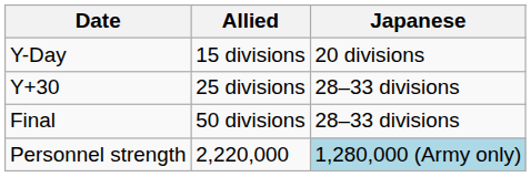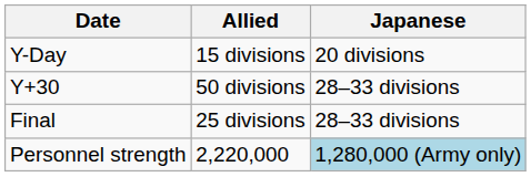Y+30 | Allied: 25 divisions -> 50 divisions
Final | Allied: 50 divisions -> 25 divisions
